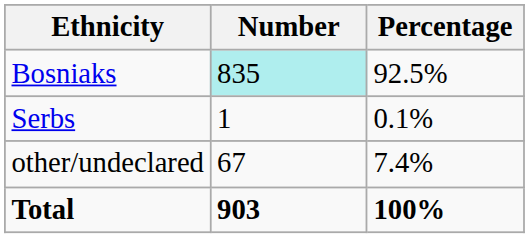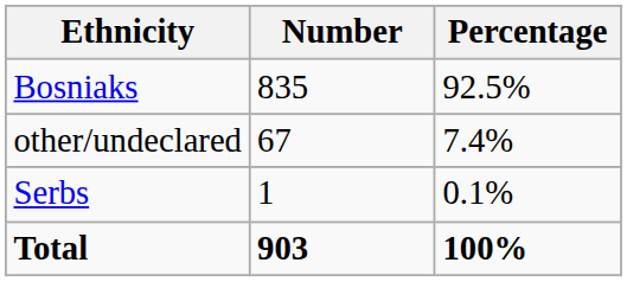Bosniaks | Number: paleturquoise background -> no background
rows swapped: Serbs <-> other/undeclared
